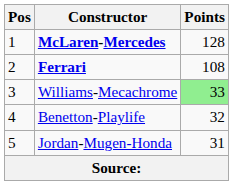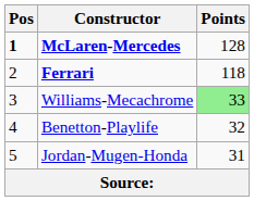McLaren-Mercedes | Pos: normal -> bold
Ferrari | Points: 108 -> 118
